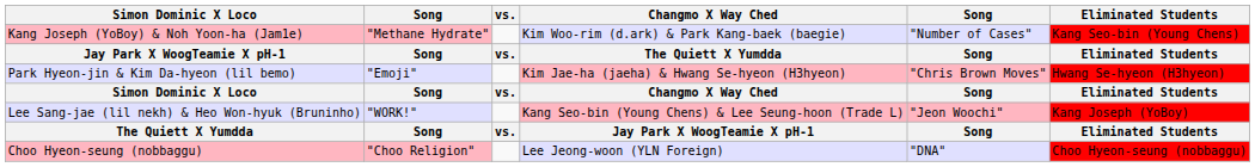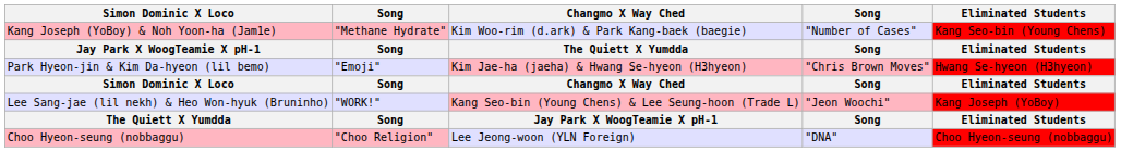- column: vs. | vs. | vs. | vs.
